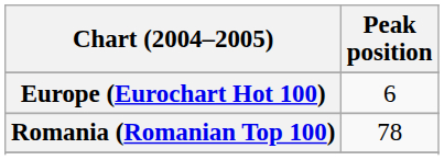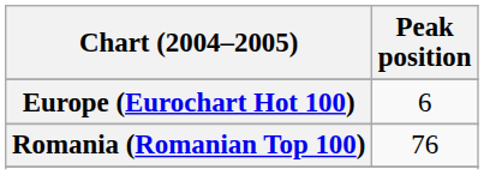Romania (Romanian Top 100) | Peak position: 78 -> 76
